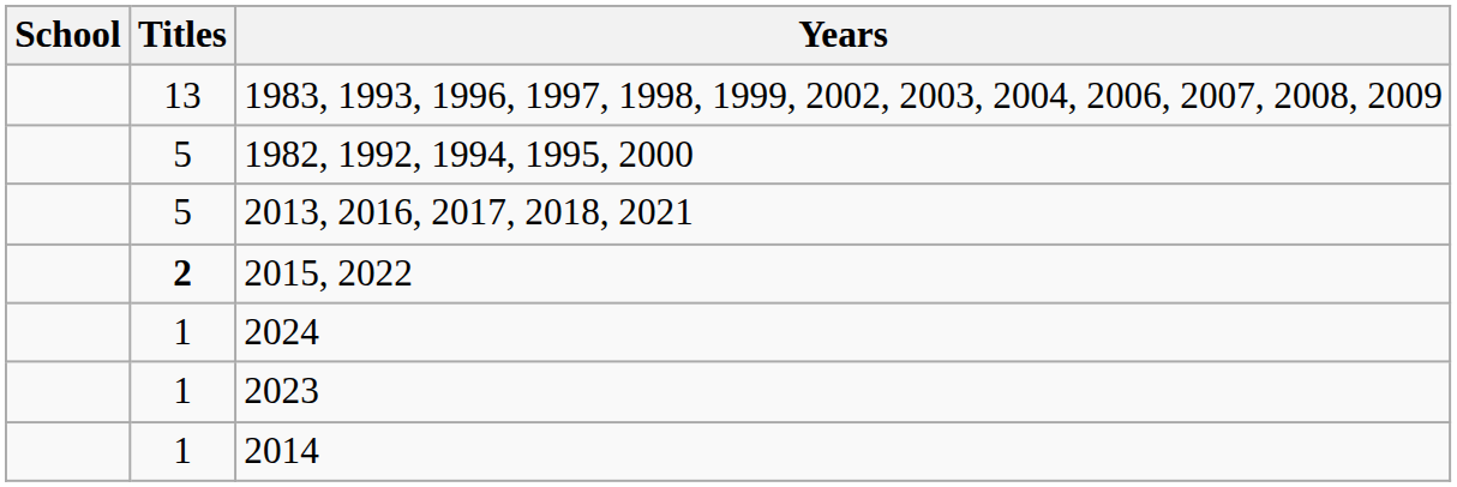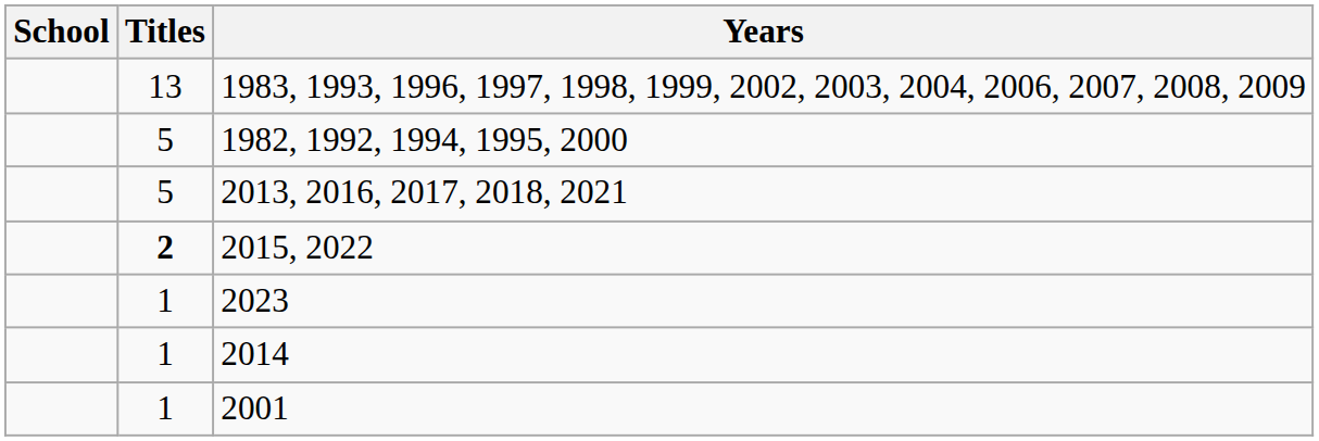- row: 1 | 2024
+ row: 1 | 2001
